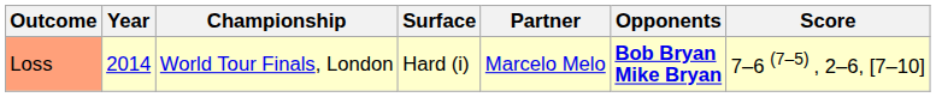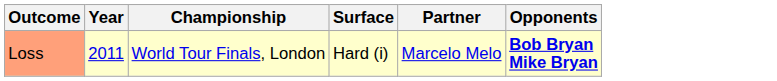- column: Score | 7–6 (7–5) , 2–6, [7–10]
Loss | Year: 2014 -> 2011
